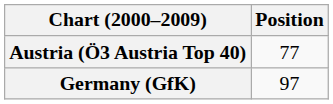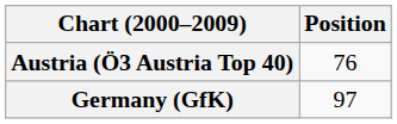Austria (Ö3 Austria Top 40) | Position: 77 -> 76
